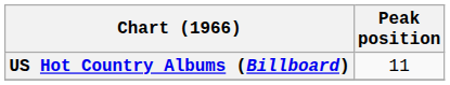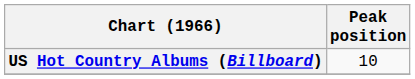US Hot Country Albums (Billboard) | Peak position: 11 -> 10
